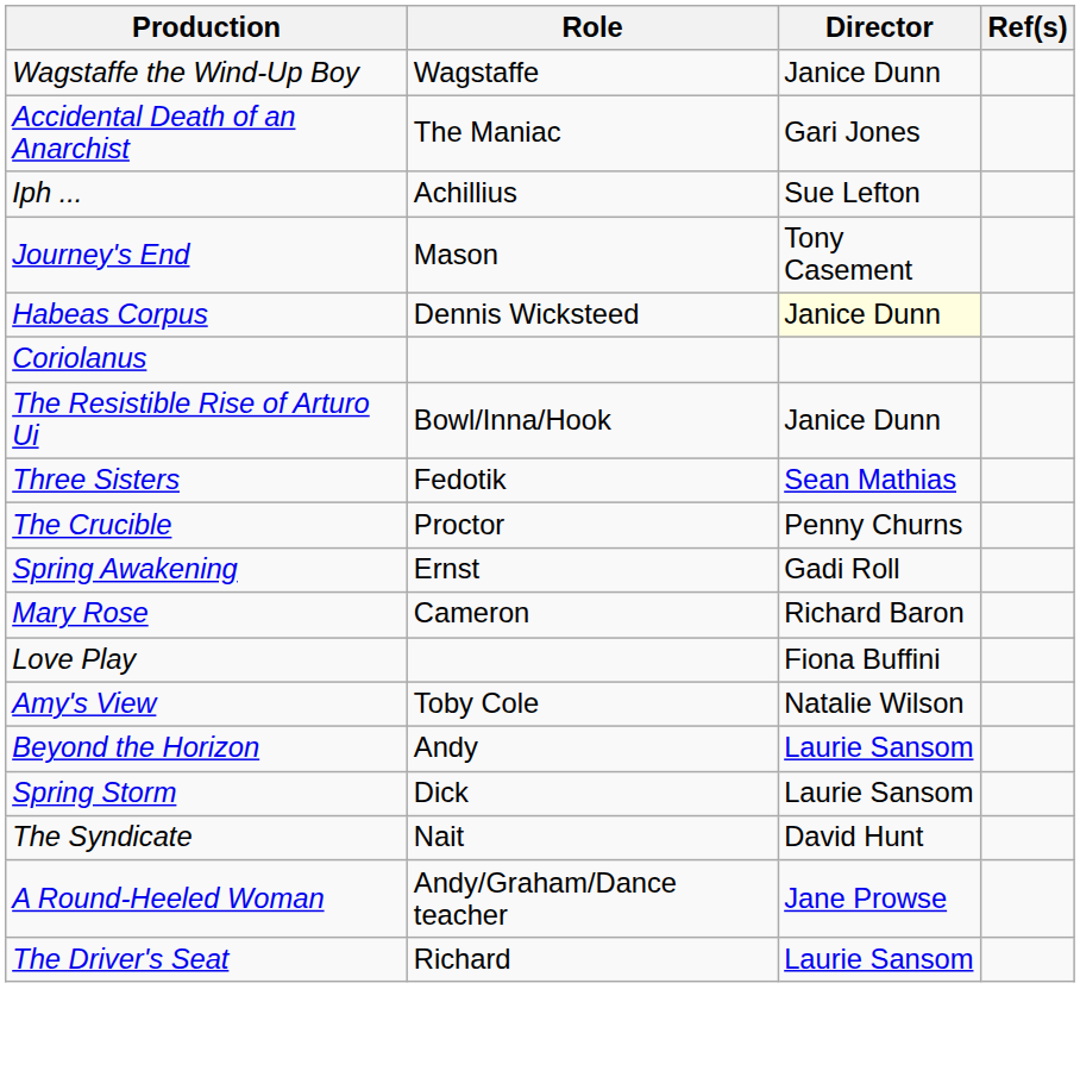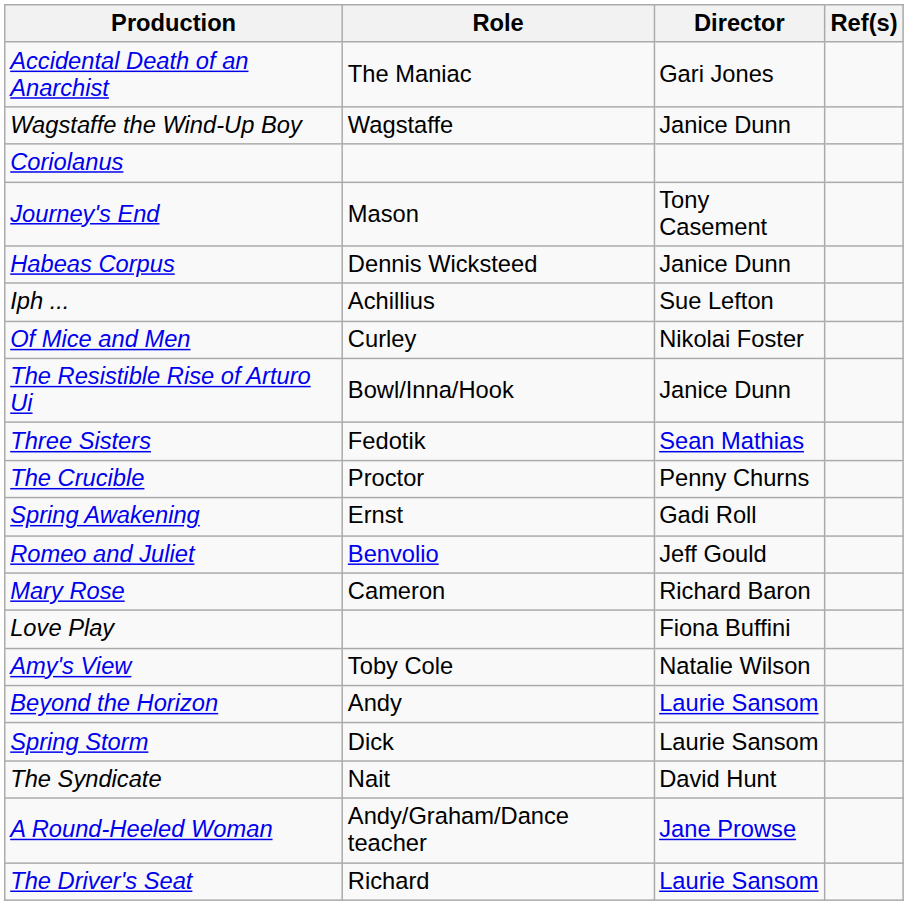rows swapped: Wagstaffe the Wind-Up Boy <-> Accidental Death of an Anarchist
rows swapped: Iph ... <-> Coriolanus
Habeas Corpus | Director: lightyellow background -> no background
+ row: Of Mice and Men | Curley | Nikolai Foster
+ row: Romeo and Juliet | Benvolio | Jeff Gould
